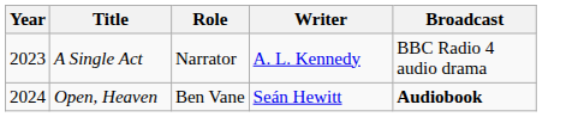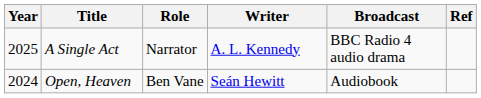+ column: Ref
A Single Act | Year: 2023 -> 2025
Open, Heaven | Broadcast: bold -> normal
